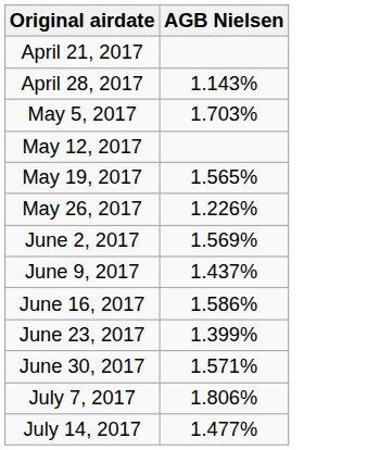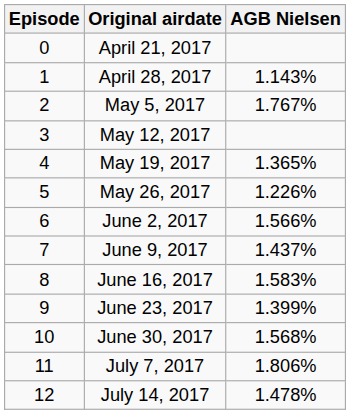+ column: Episode | 0 | 1 | 2 | 3 | 4 | 5 | 6 | 7 | 8 | 9 | 10 | 11 | 12
May 5, 2017 | AGB Nielsen: 1.703% -> 1.767%
May 19, 2017 | AGB Nielsen: 1.565% -> 1.365%
June 2, 2017 | AGB Nielsen: 1.569% -> 1.566%
June 16, 2017 | AGB Nielsen: 1.586% -> 1.583%
June 30, 2017 | AGB Nielsen: 1.571% -> 1.568%
July 14, 2017 | AGB Nielsen: 1.477% -> 1.478%
